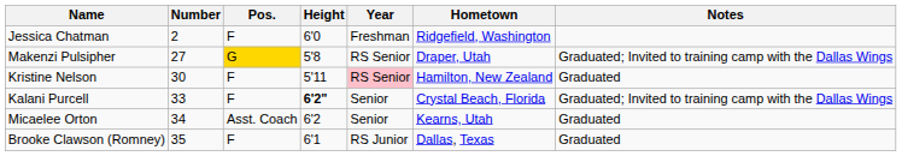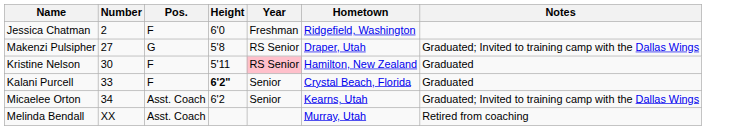Makenzi Pulsipher | Pos.: gold background -> no background
Kalani Purcell | Notes: Graduated; Invited to training camp with the Dallas Wings -> Graduated
Micaelee Orton | Notes: Graduated -> Graduated; Invited to training camp with the Dallas Wings
- row: Brooke Clawson (Romney) | 35 | F | 6'1 | RS Junior | Dallas, Texas | Graduated
+ row: Melinda Bendall | XX | Asst. Coach | Murray, Utah | Retired from coaching
